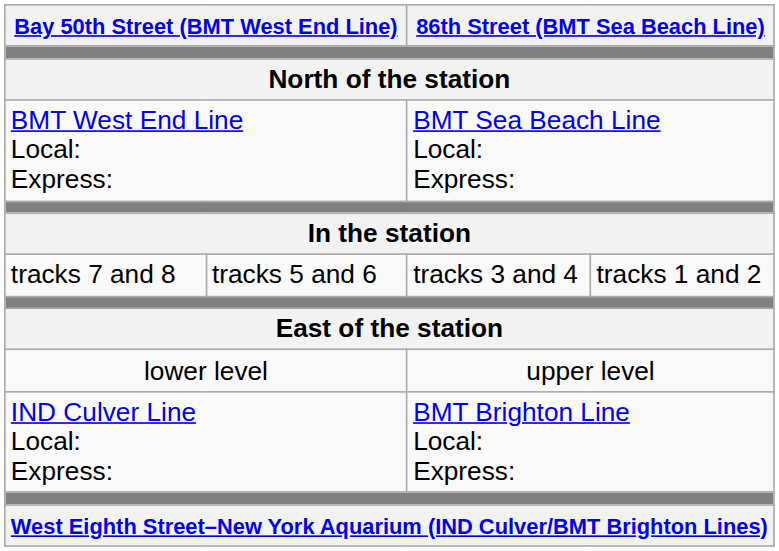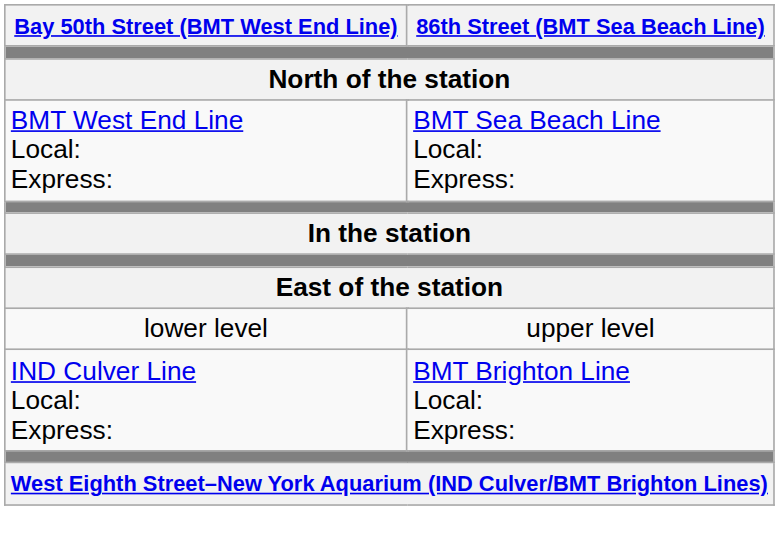- row: tracks 7 and 8 | tracks 5 and 6 | tracks 3 and 4 | tracks 1 and 2
